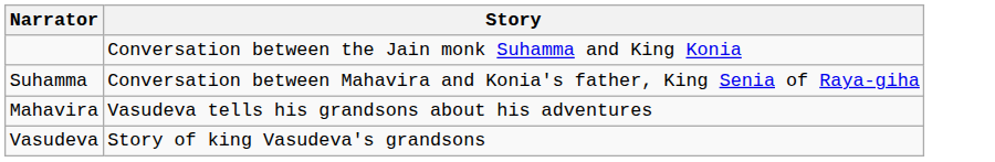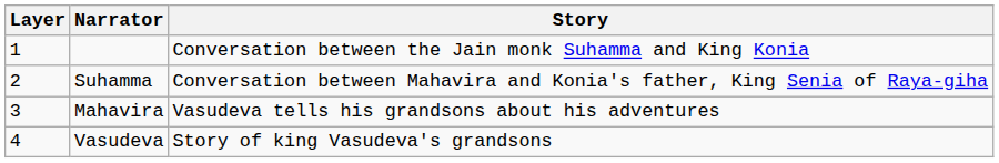+ column: Layer | 1 | 2 | 3 | 4
